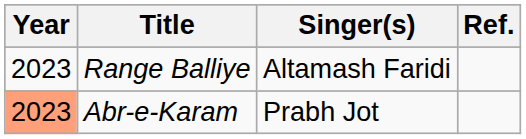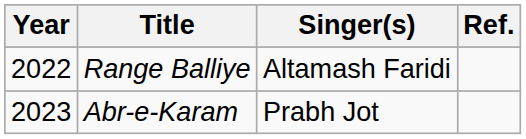Range Balliye | Year: 2023 -> 2022
Abr-e-Karam | Year: lightsalmon background -> no background
